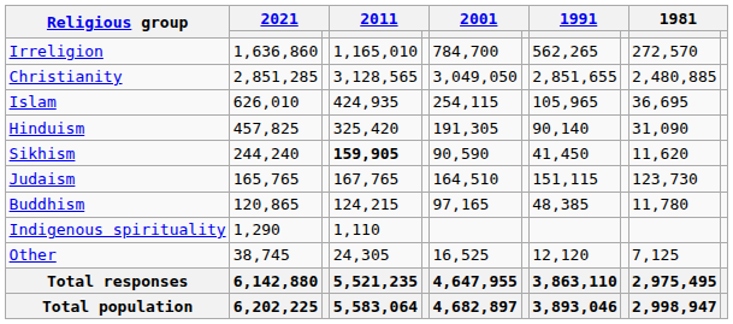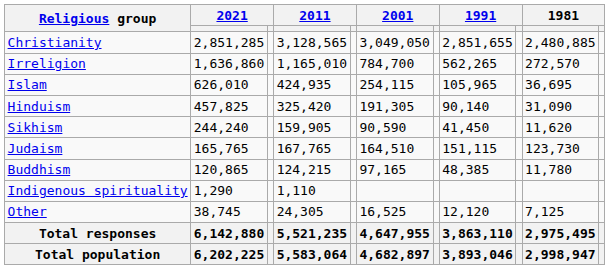rows swapped: Christianity <-> Irreligion
Sikhism | column 4: bold -> normal
